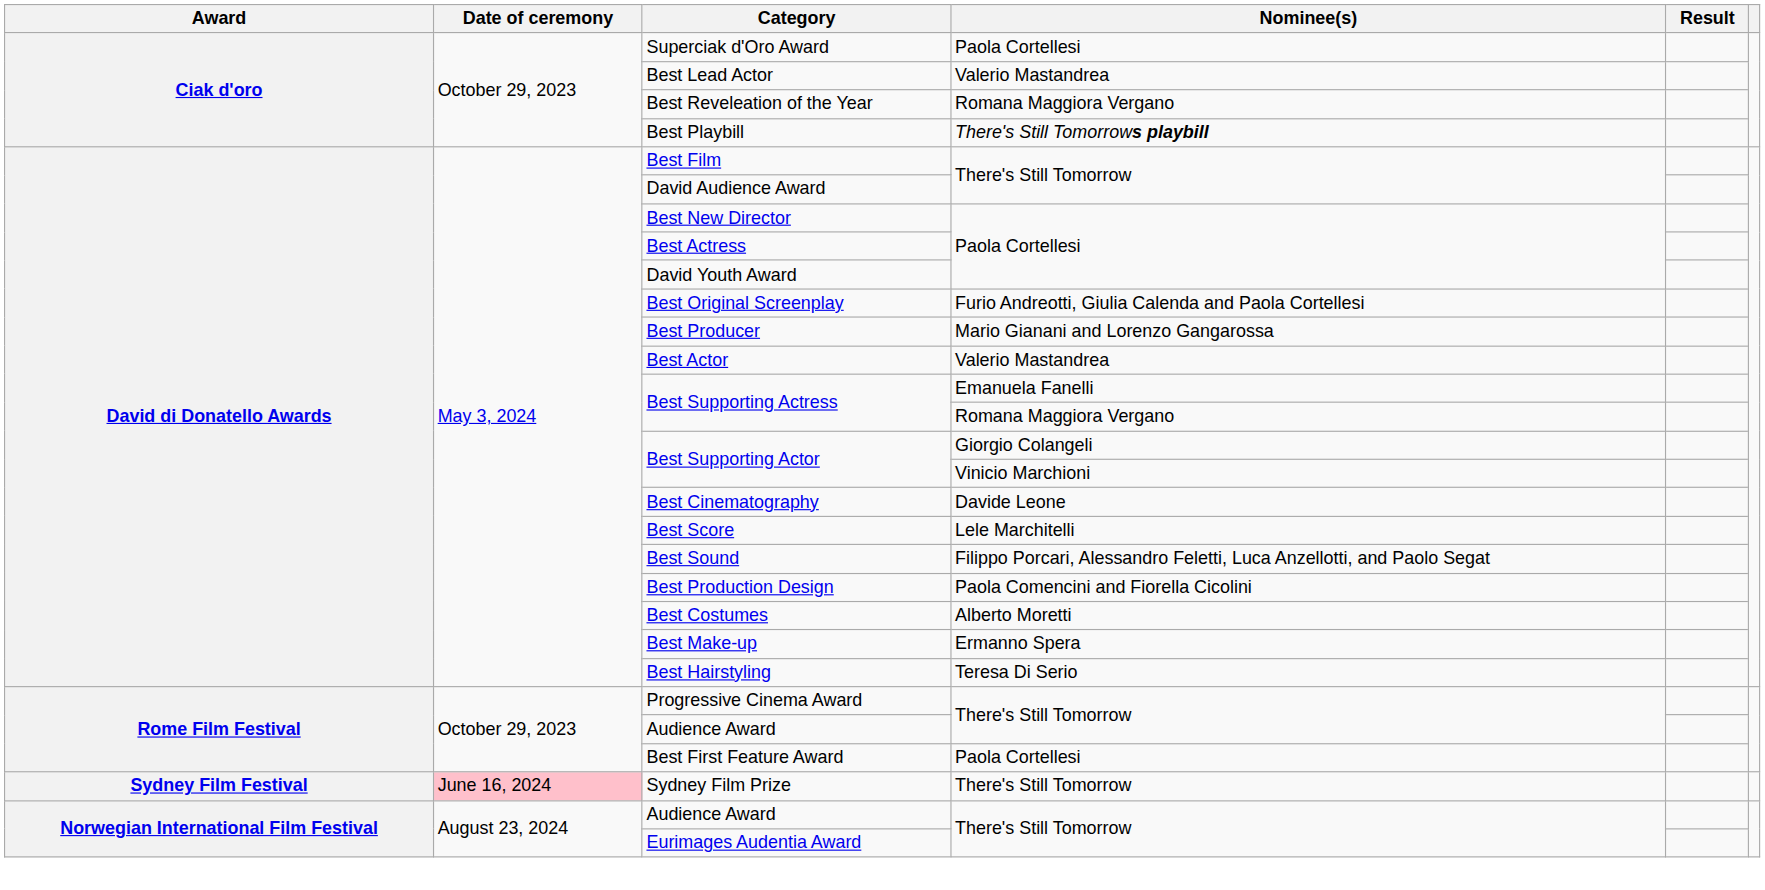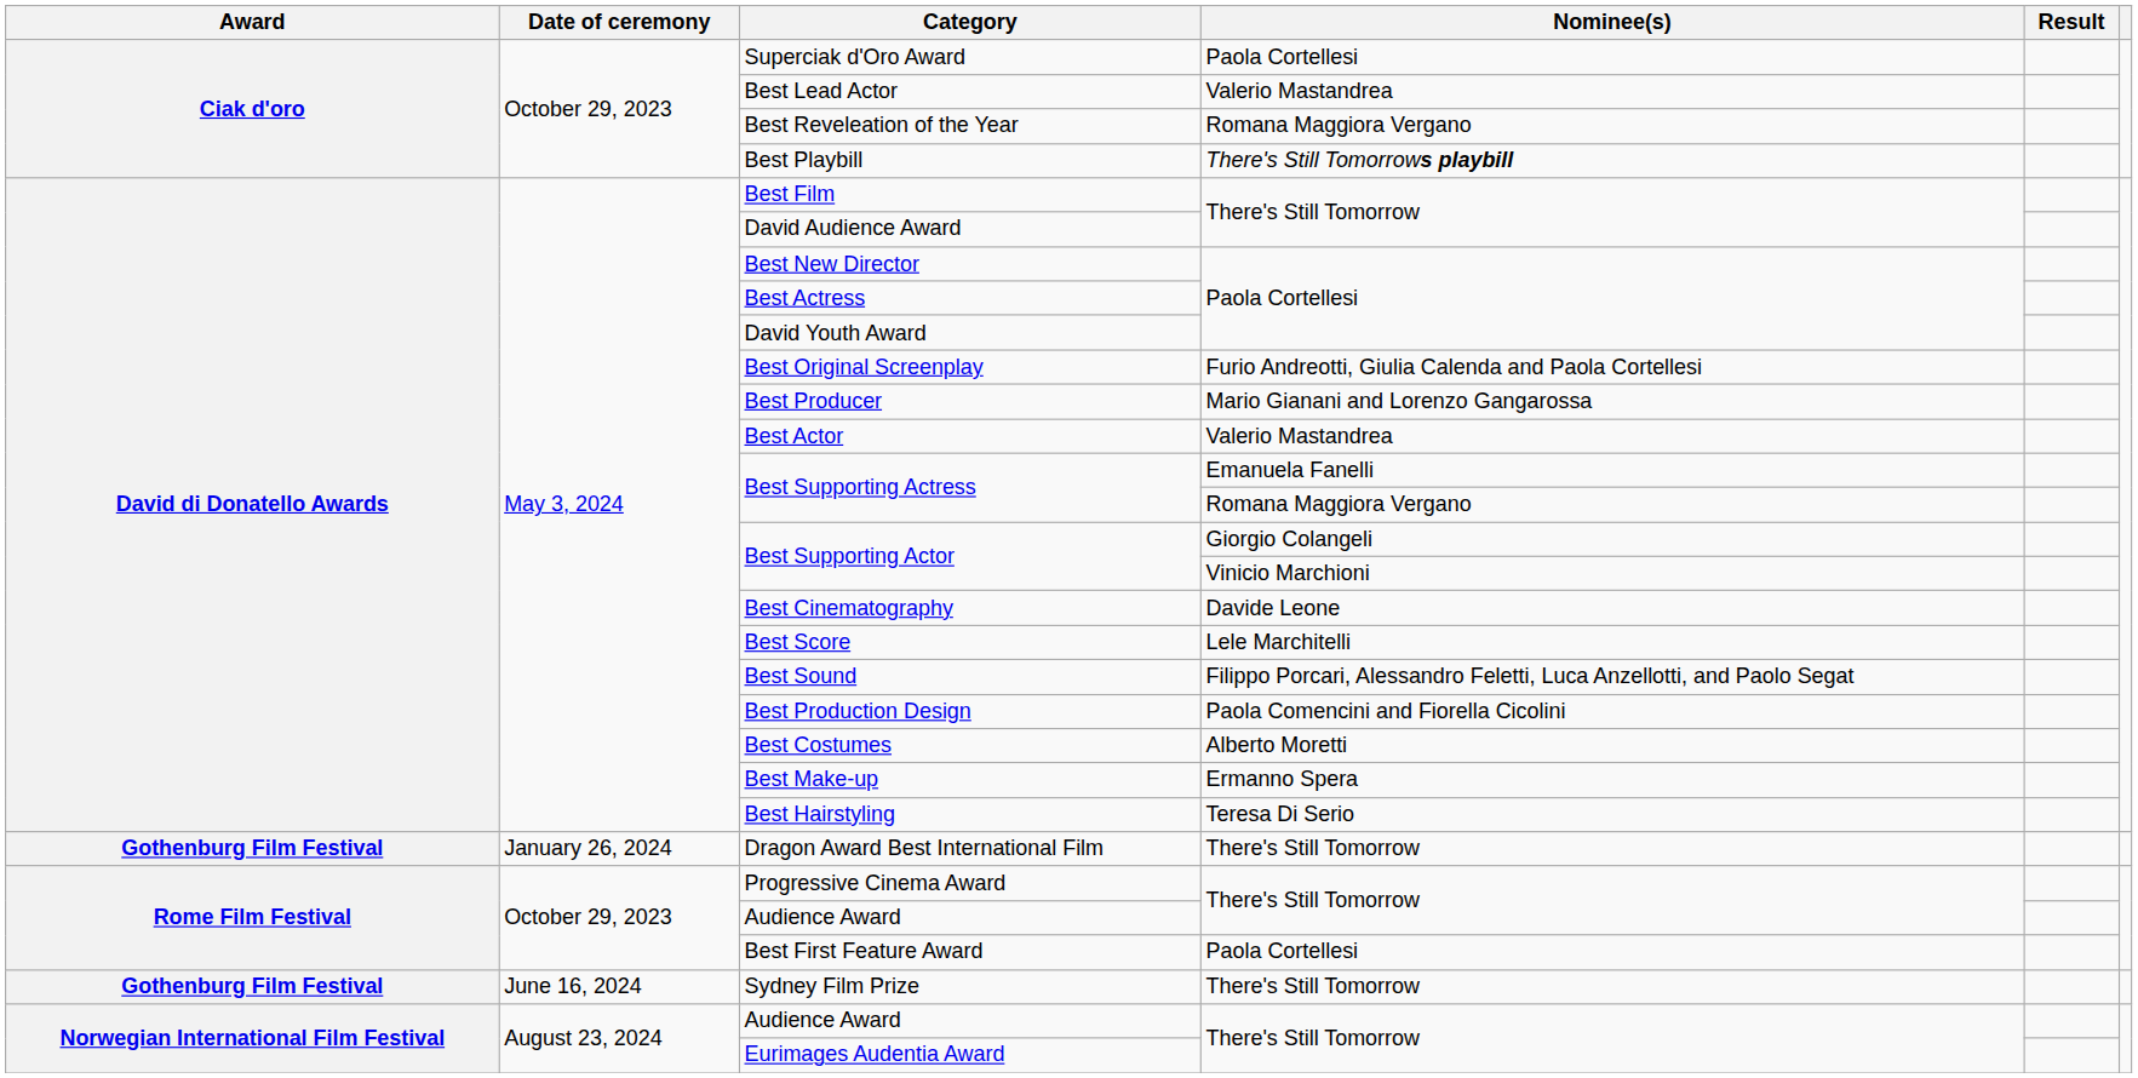+ row: Gothenburg Film Festival | January 26, 2024 | Dragon Award Best International Film | There's Still Tomorrow
Sydney Film Prize | Award: Sydney Film Festival -> Gothenburg Film Festival
Sydney Film Prize | Date of ceremony: pink background -> no background
